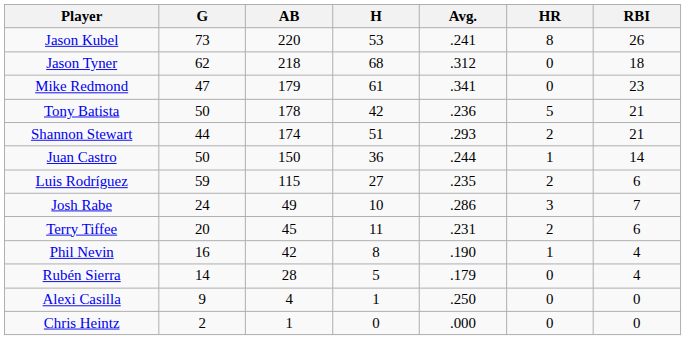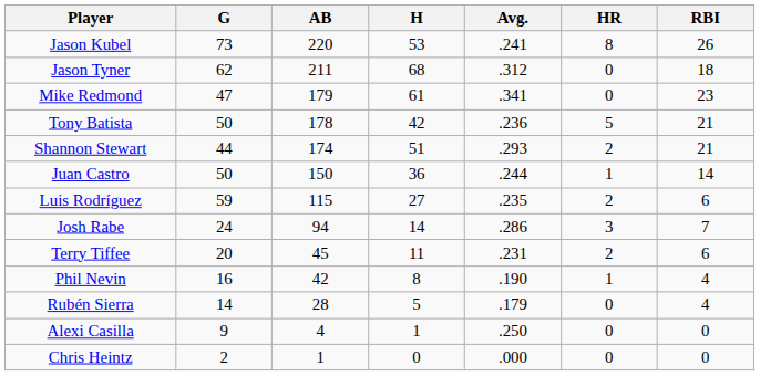Jason Tyner | AB: 218 -> 211
Josh Rabe | AB: 49 -> 94
Josh Rabe | H: 10 -> 14
